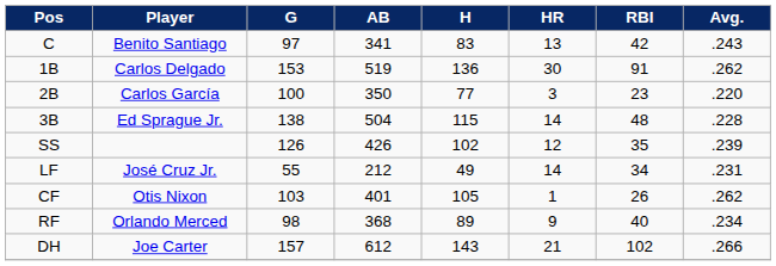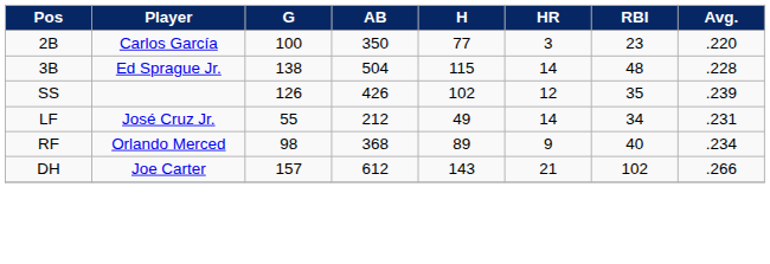- row: C | Benito Santiago | 97 | 341 | 83 | 13 | 42 | .243
- row: 1B | Carlos Delgado | 153 | 519 | 136 | 30 | 91 | .262
- row: CF | Otis Nixon | 103 | 401 | 105 | 1 | 26 | .262
